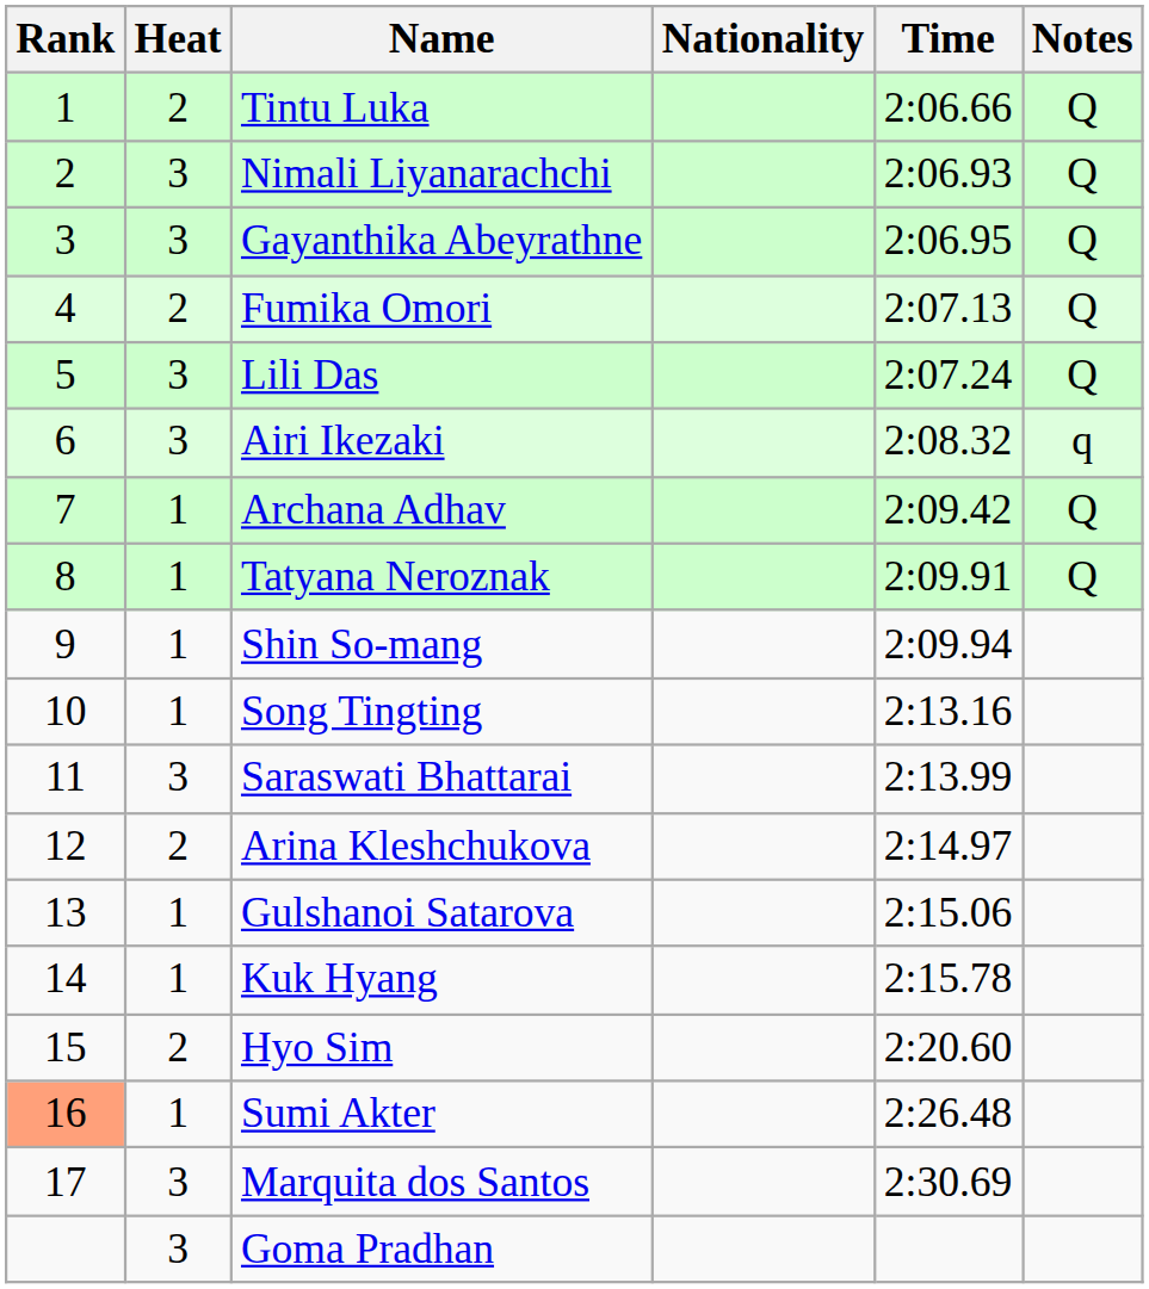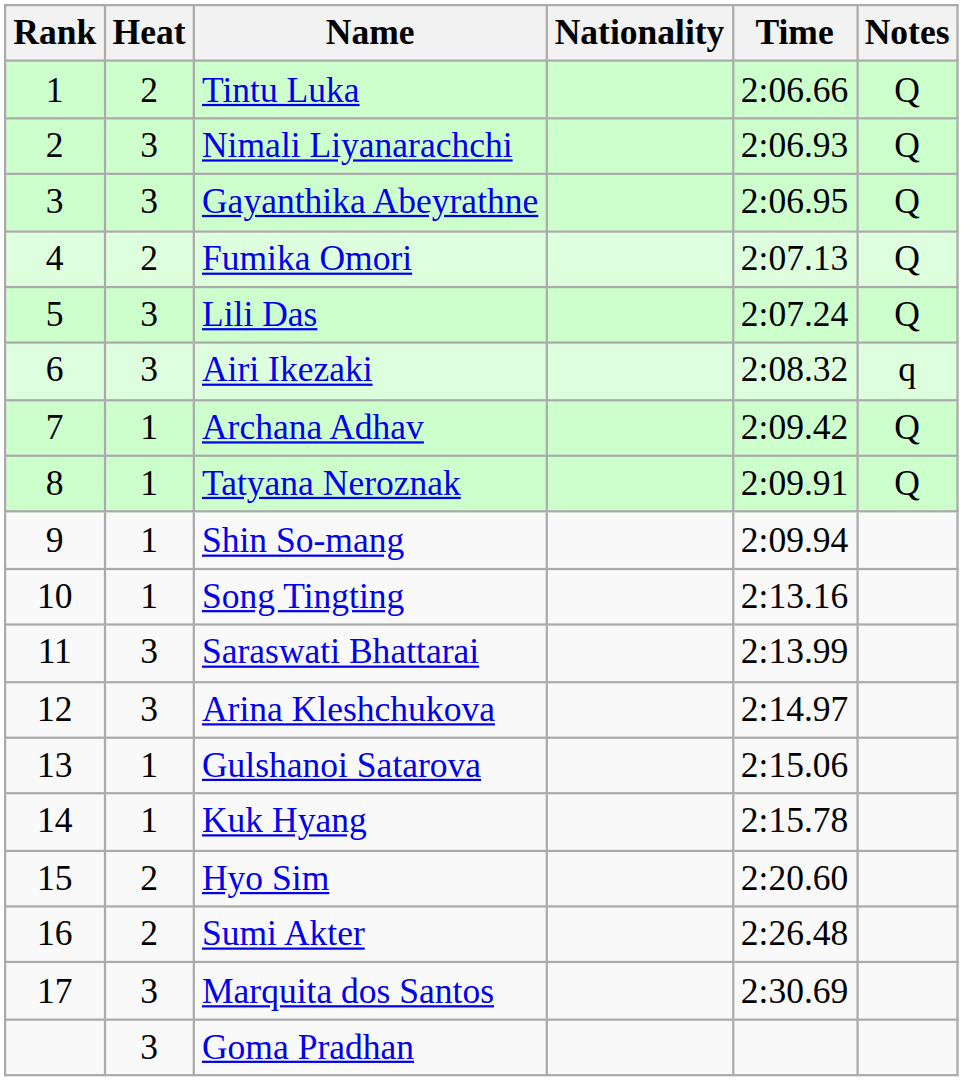Arina Kleshchukova | Heat: 2 -> 3
Sumi Akter | Rank: lightsalmon background -> no background
Sumi Akter | Heat: 1 -> 2
